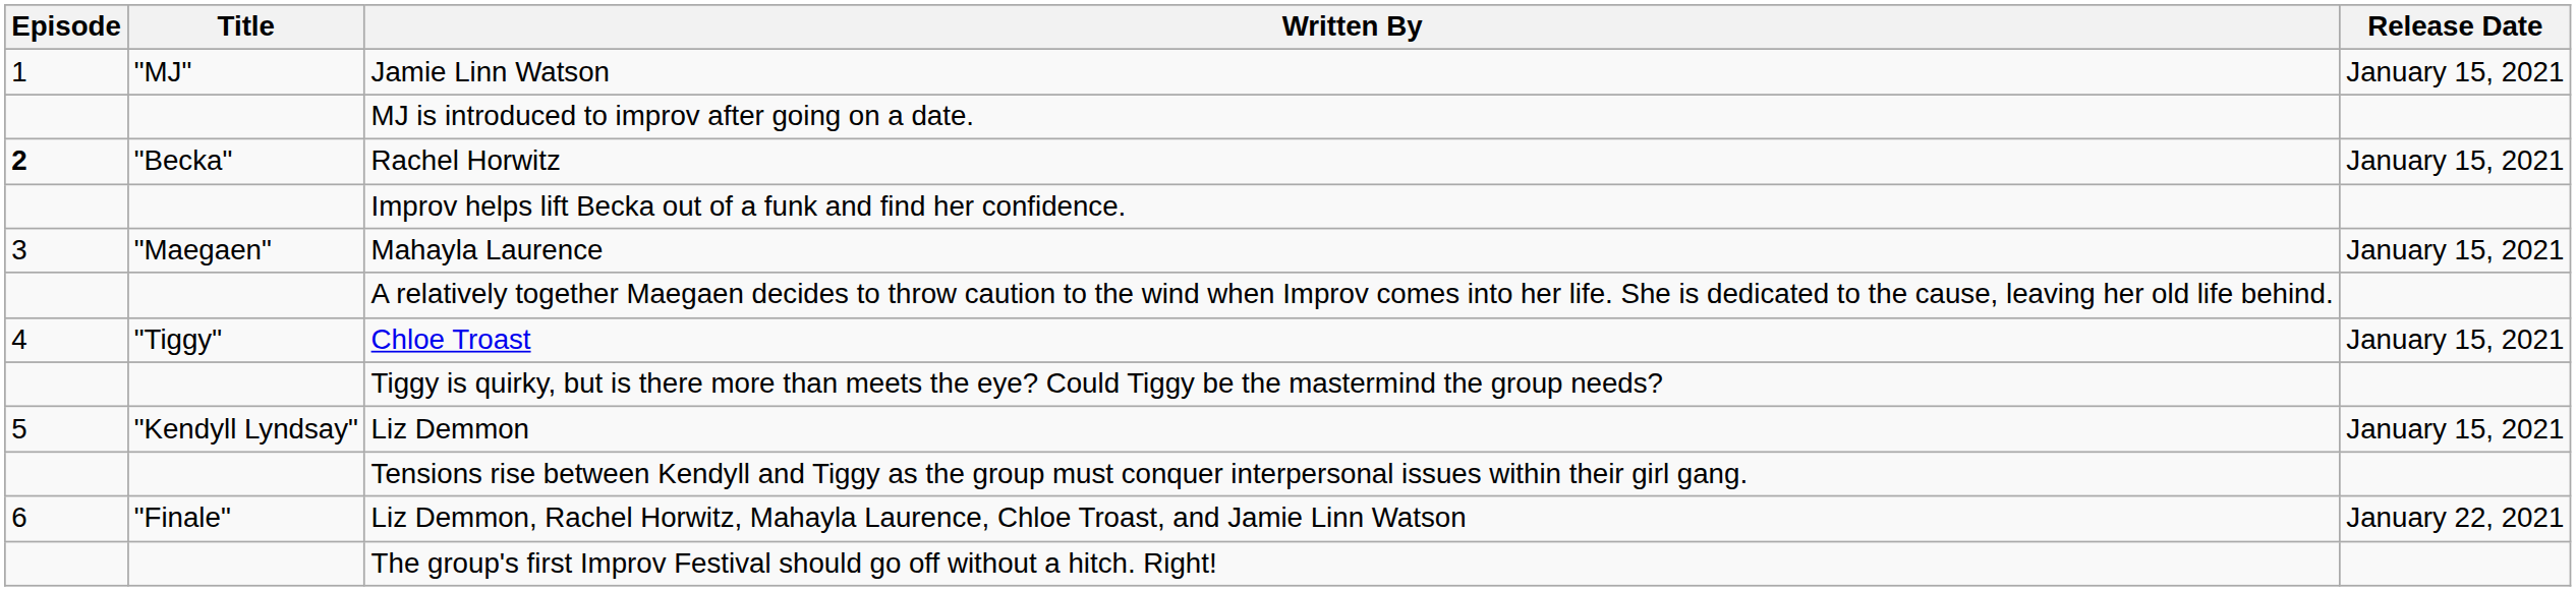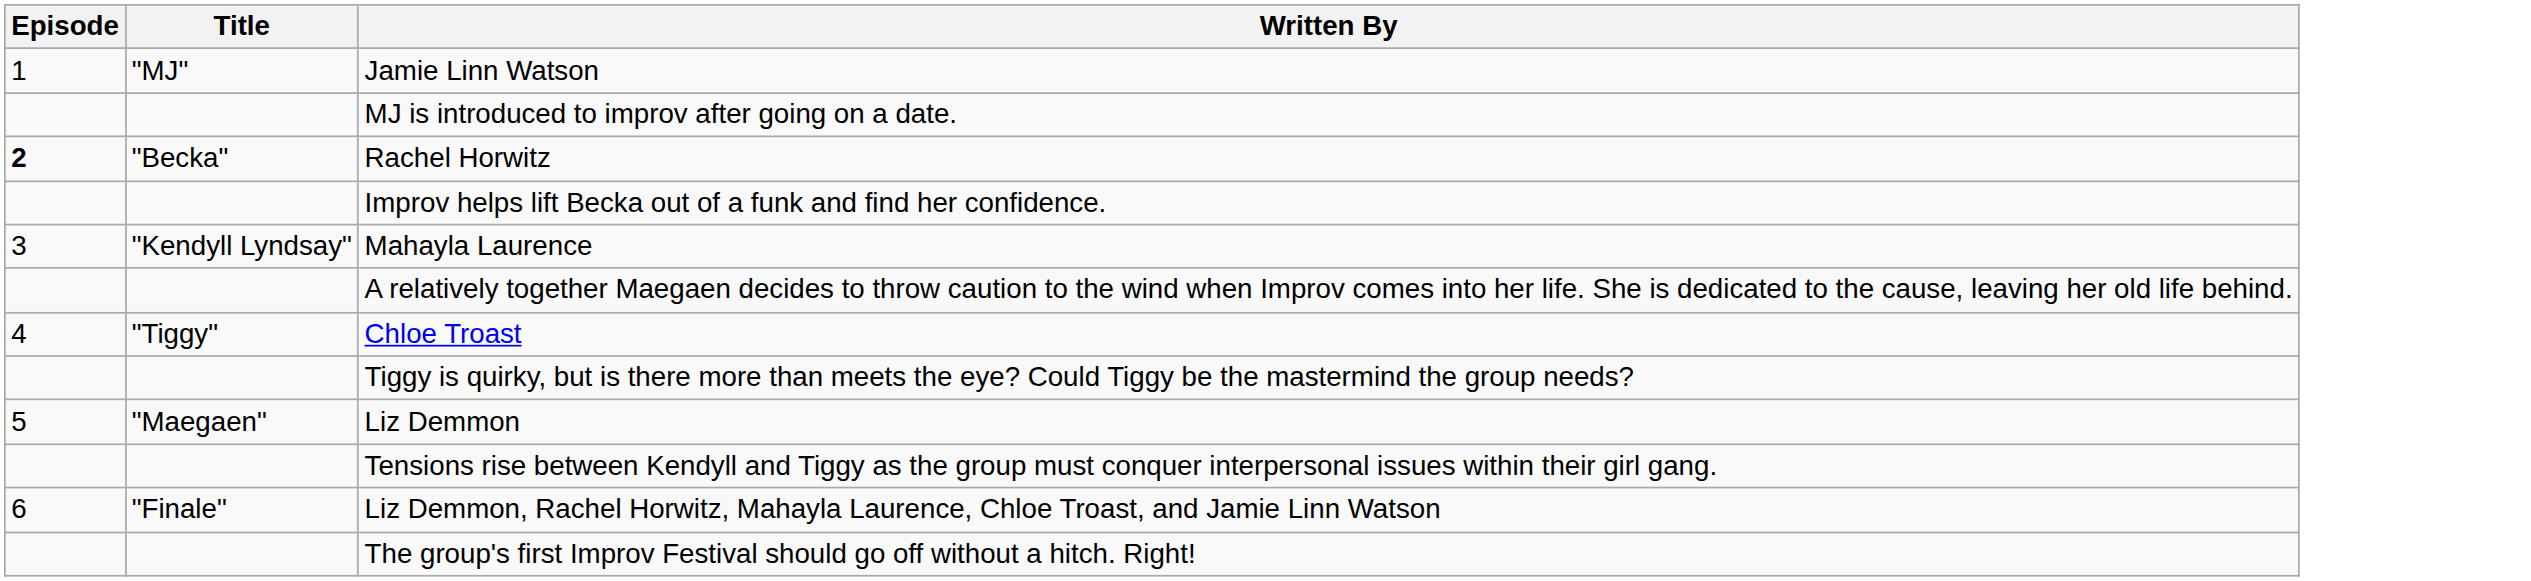- column: Release Date | January 15, 2021 | January 15, 2021 | January 15, 2021 | January 15, 2021 | January 15, 2021 | January 22, 2021
Mahayla Laurence | Title: "Maegaen" -> "Kendyll Lyndsay"
Liz Demmon | Title: "Kendyll Lyndsay" -> "Maegaen"
